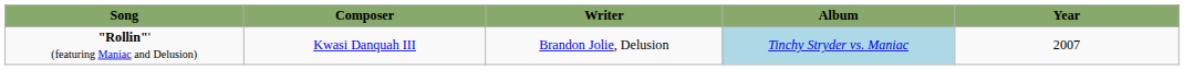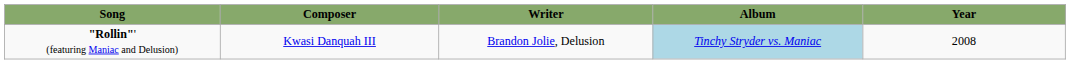"Rollin"' (featuring Maniac and Delusion) | Year: 2007 -> 2008
